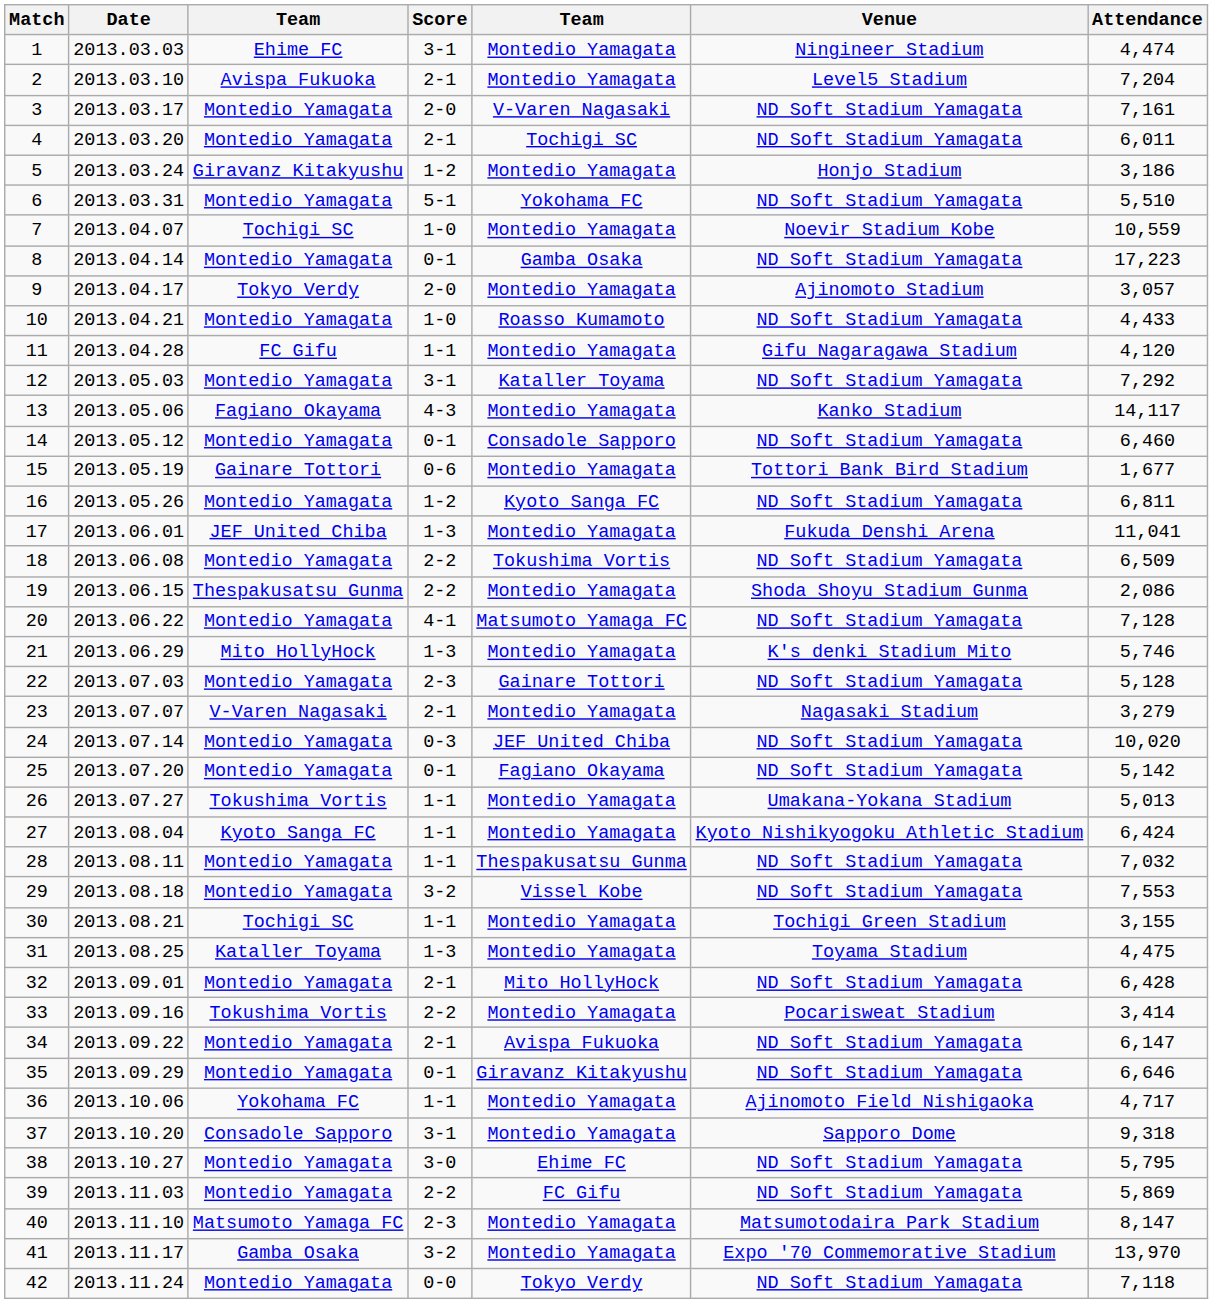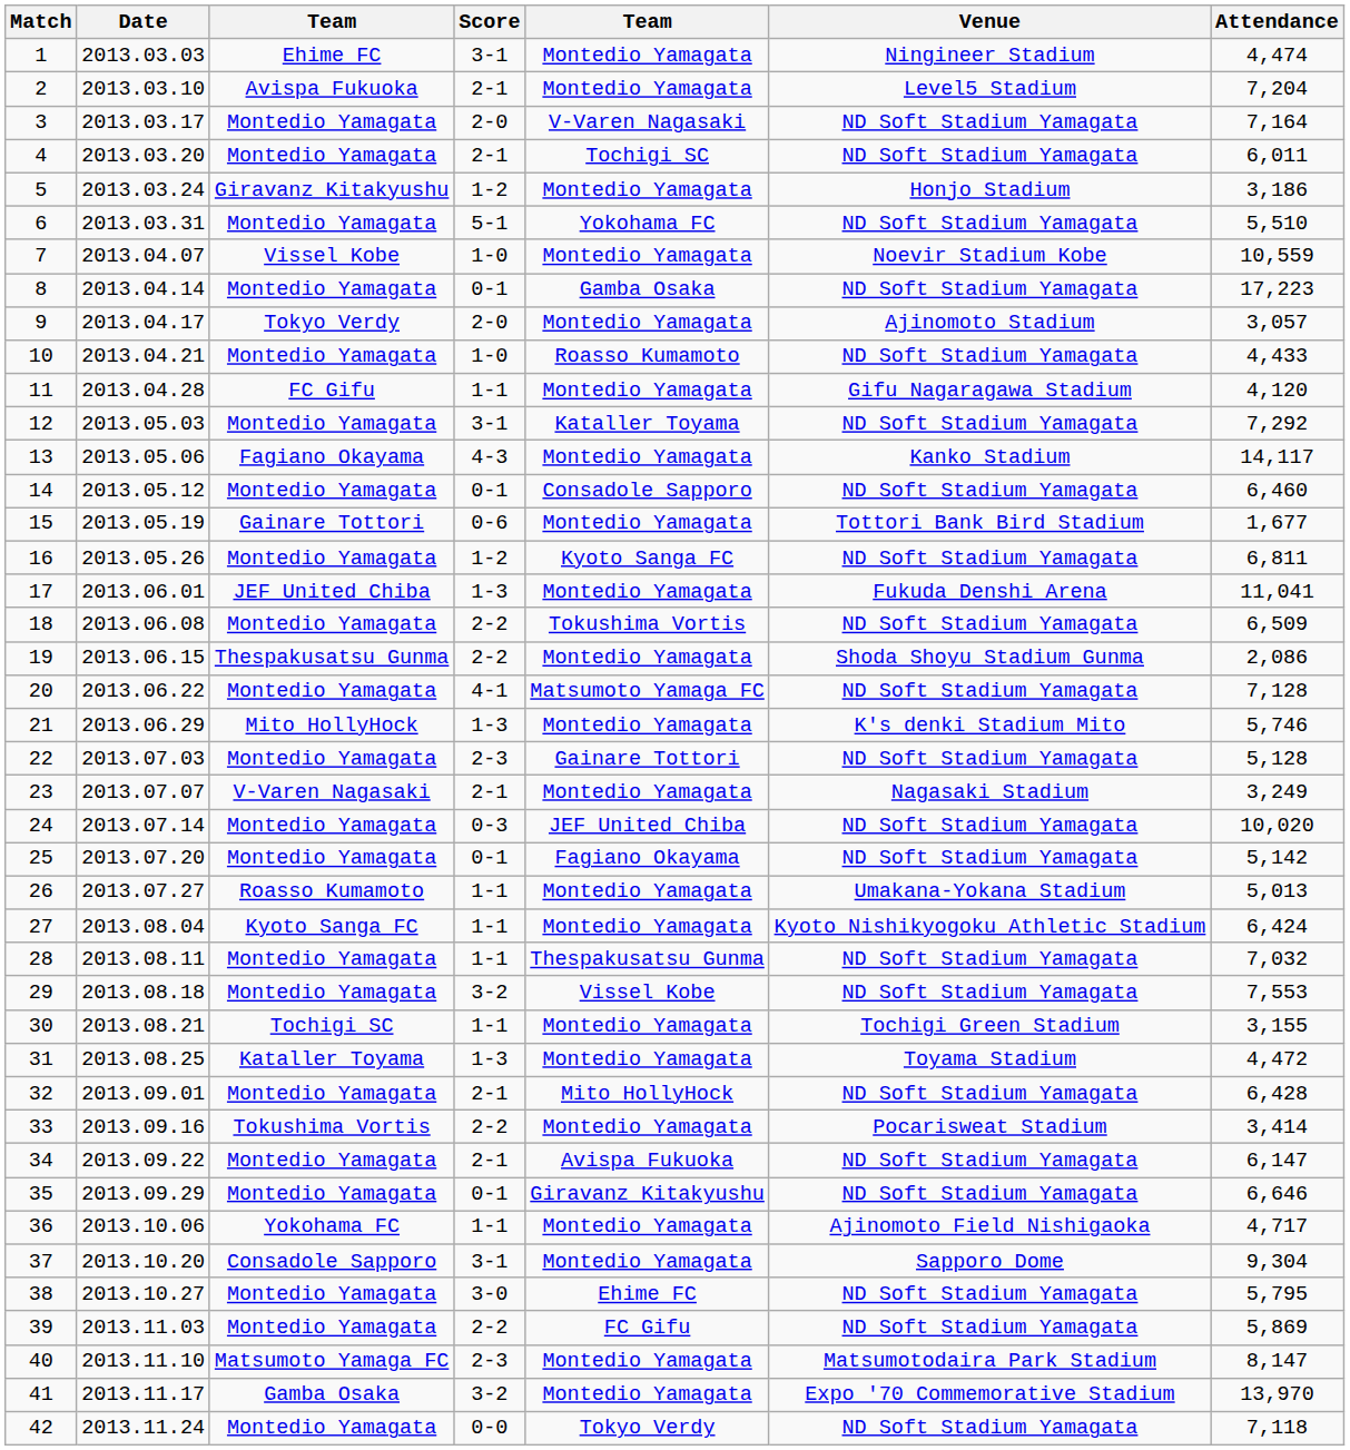3 | Attendance: 7,161 -> 7,164
7 | column 3: Tochigi SC -> Vissel Kobe
23 | Attendance: 3,279 -> 3,249
26 | column 3: Tokushima Vortis -> Roasso Kumamoto
31 | Attendance: 4,475 -> 4,472
37 | Attendance: 9,318 -> 9,304
